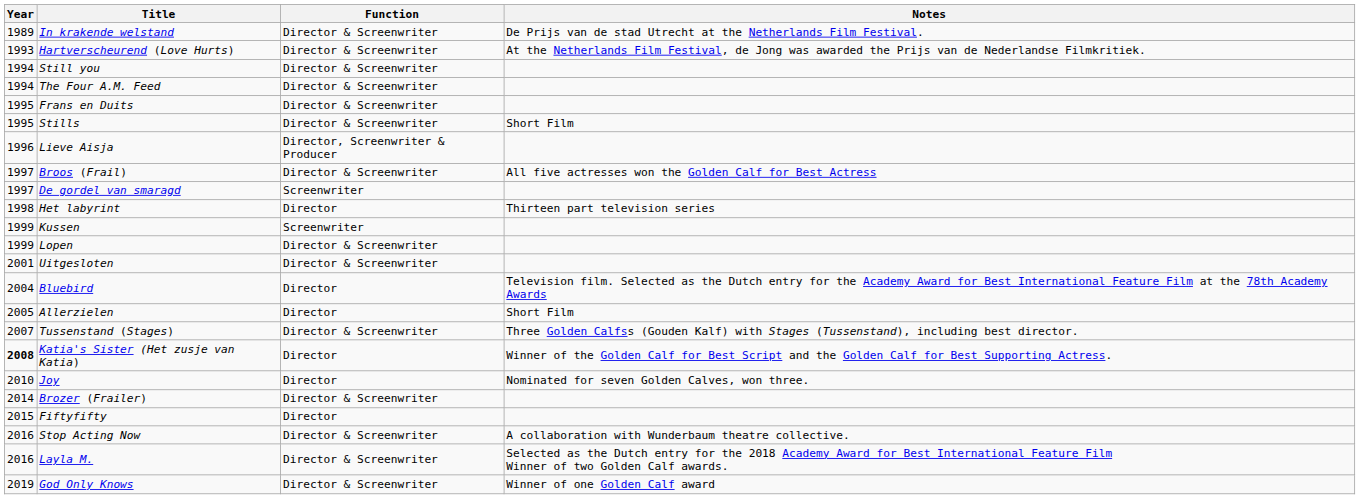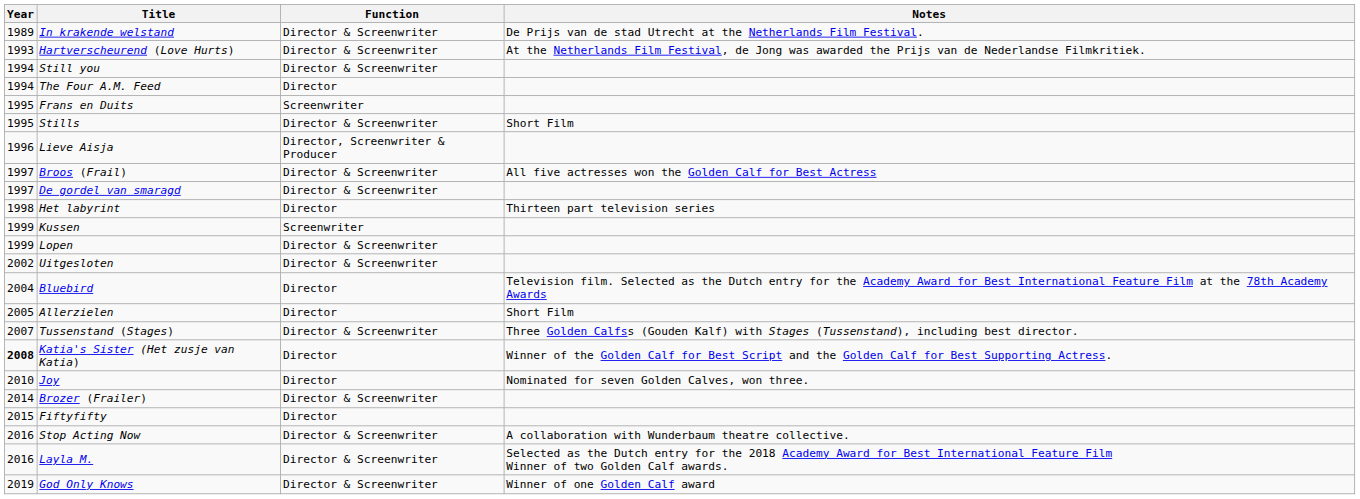The Four A.M. Feed | Function: Director & Screenwriter -> Director
Frans en Duits | Function: Director & Screenwriter -> Screenwriter
De gordel van smaragd | Function: Screenwriter -> Director & Screenwriter
Uitgesloten | Year: 2001 -> 2002
